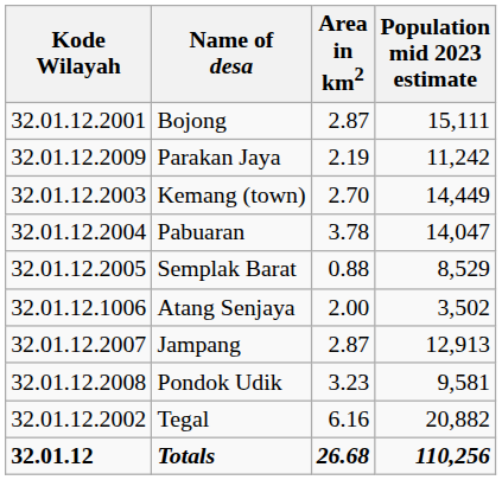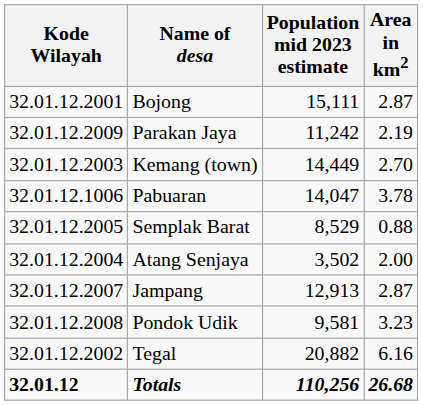columns swapped: Area in km2 <-> Population mid 2023 estimate
Pabuaran | Kode Wilayah: 32.01.12.2004 -> 32.01.12.1006
Atang Senjaya | Kode Wilayah: 32.01.12.1006 -> 32.01.12.2004
